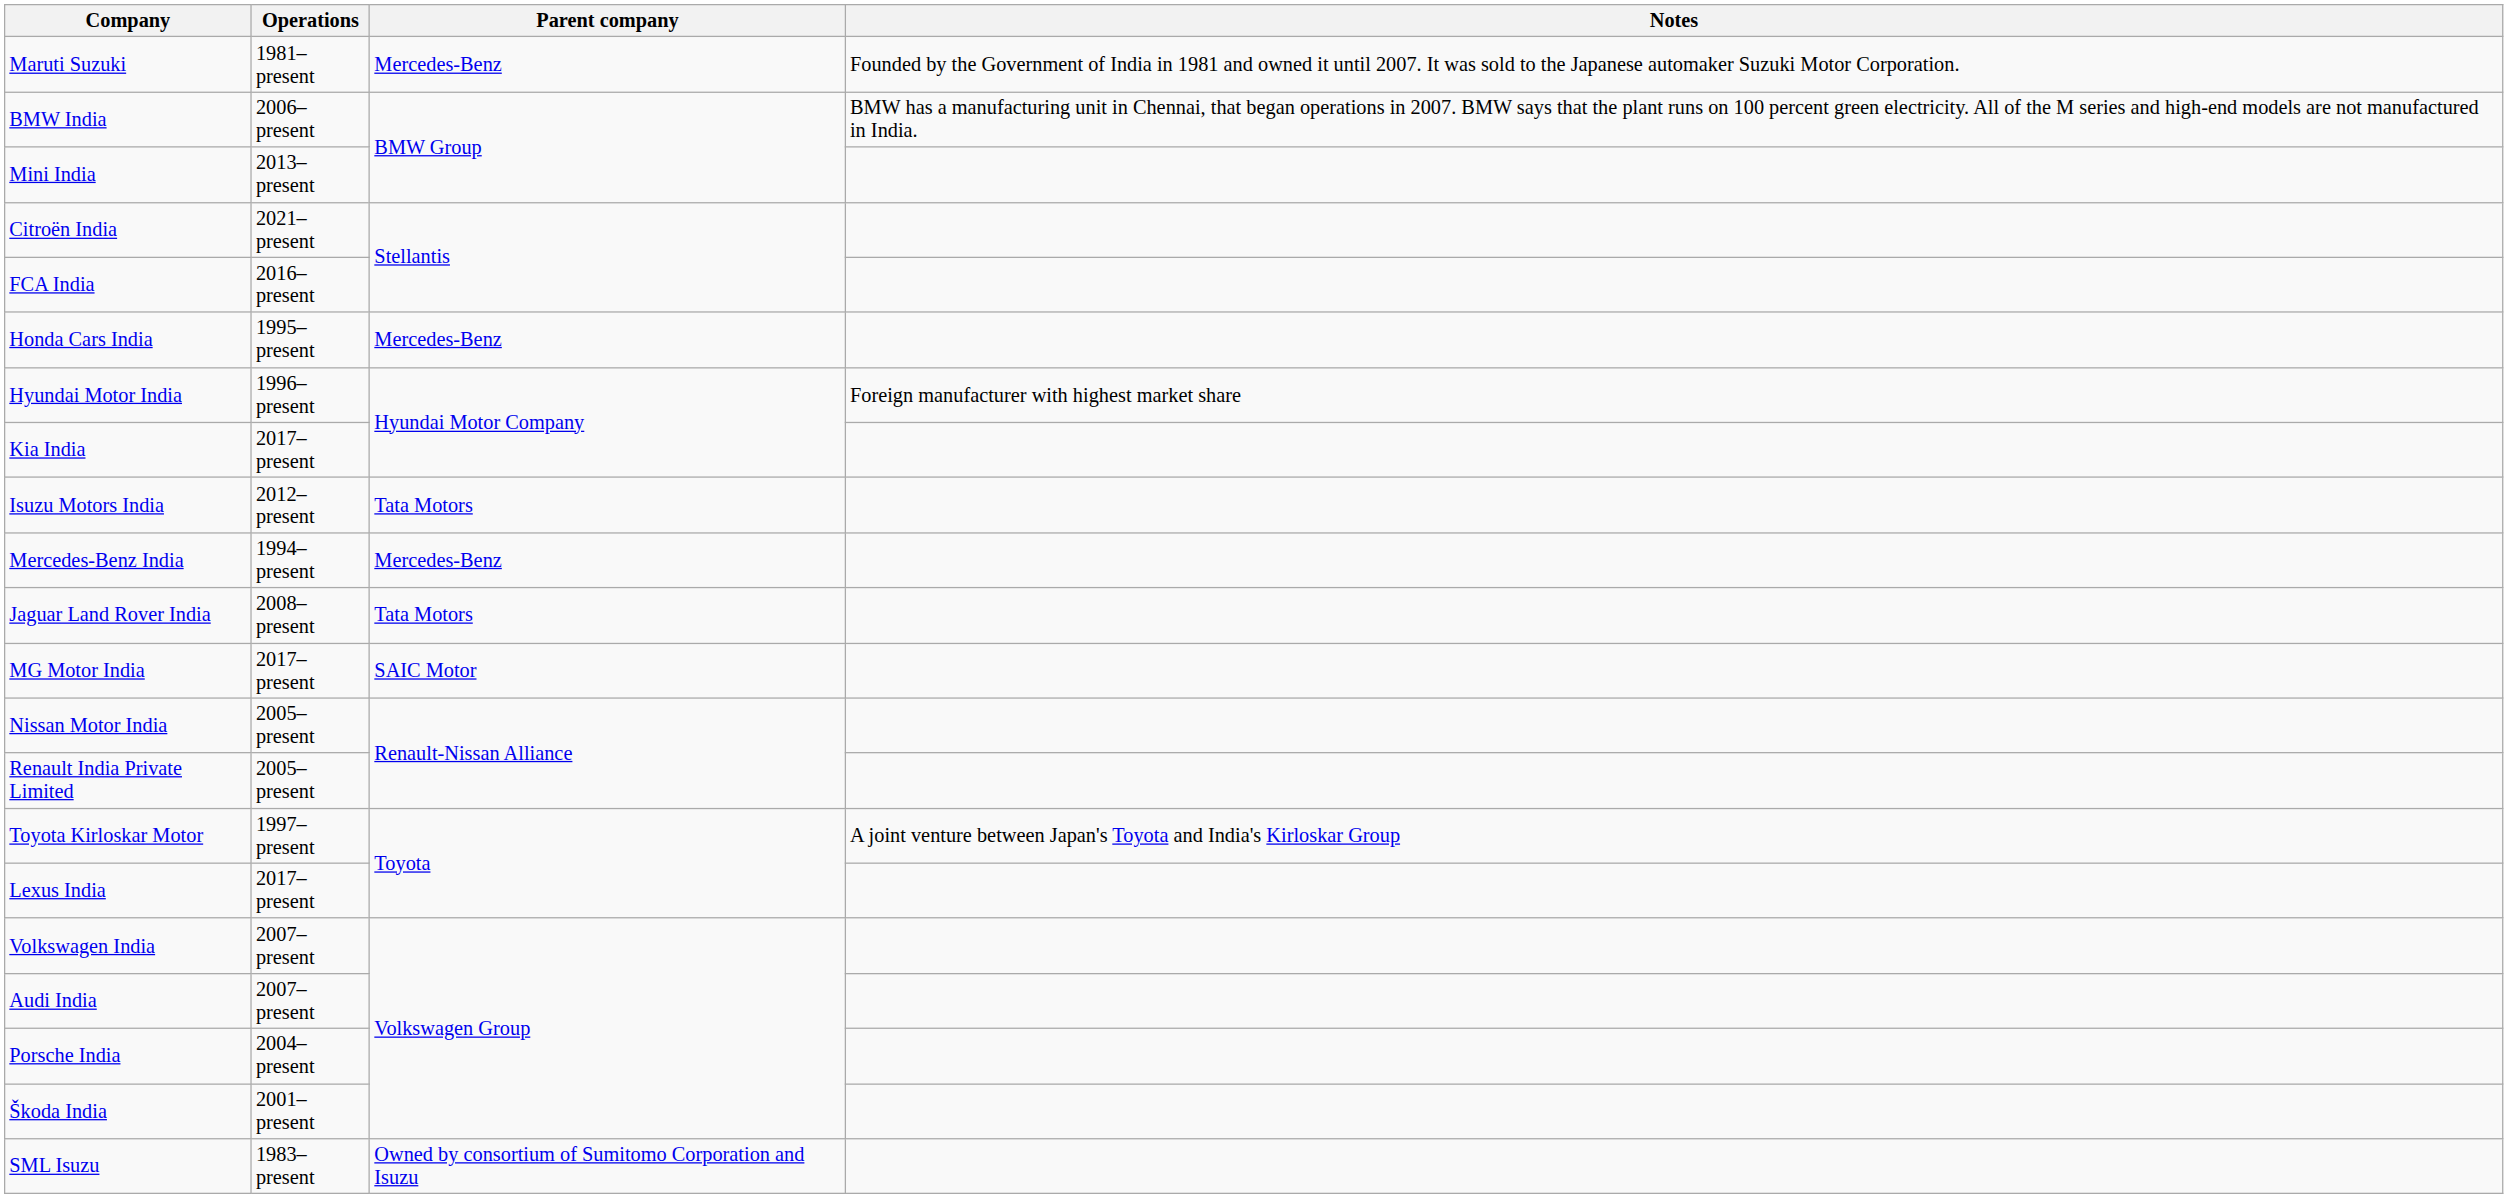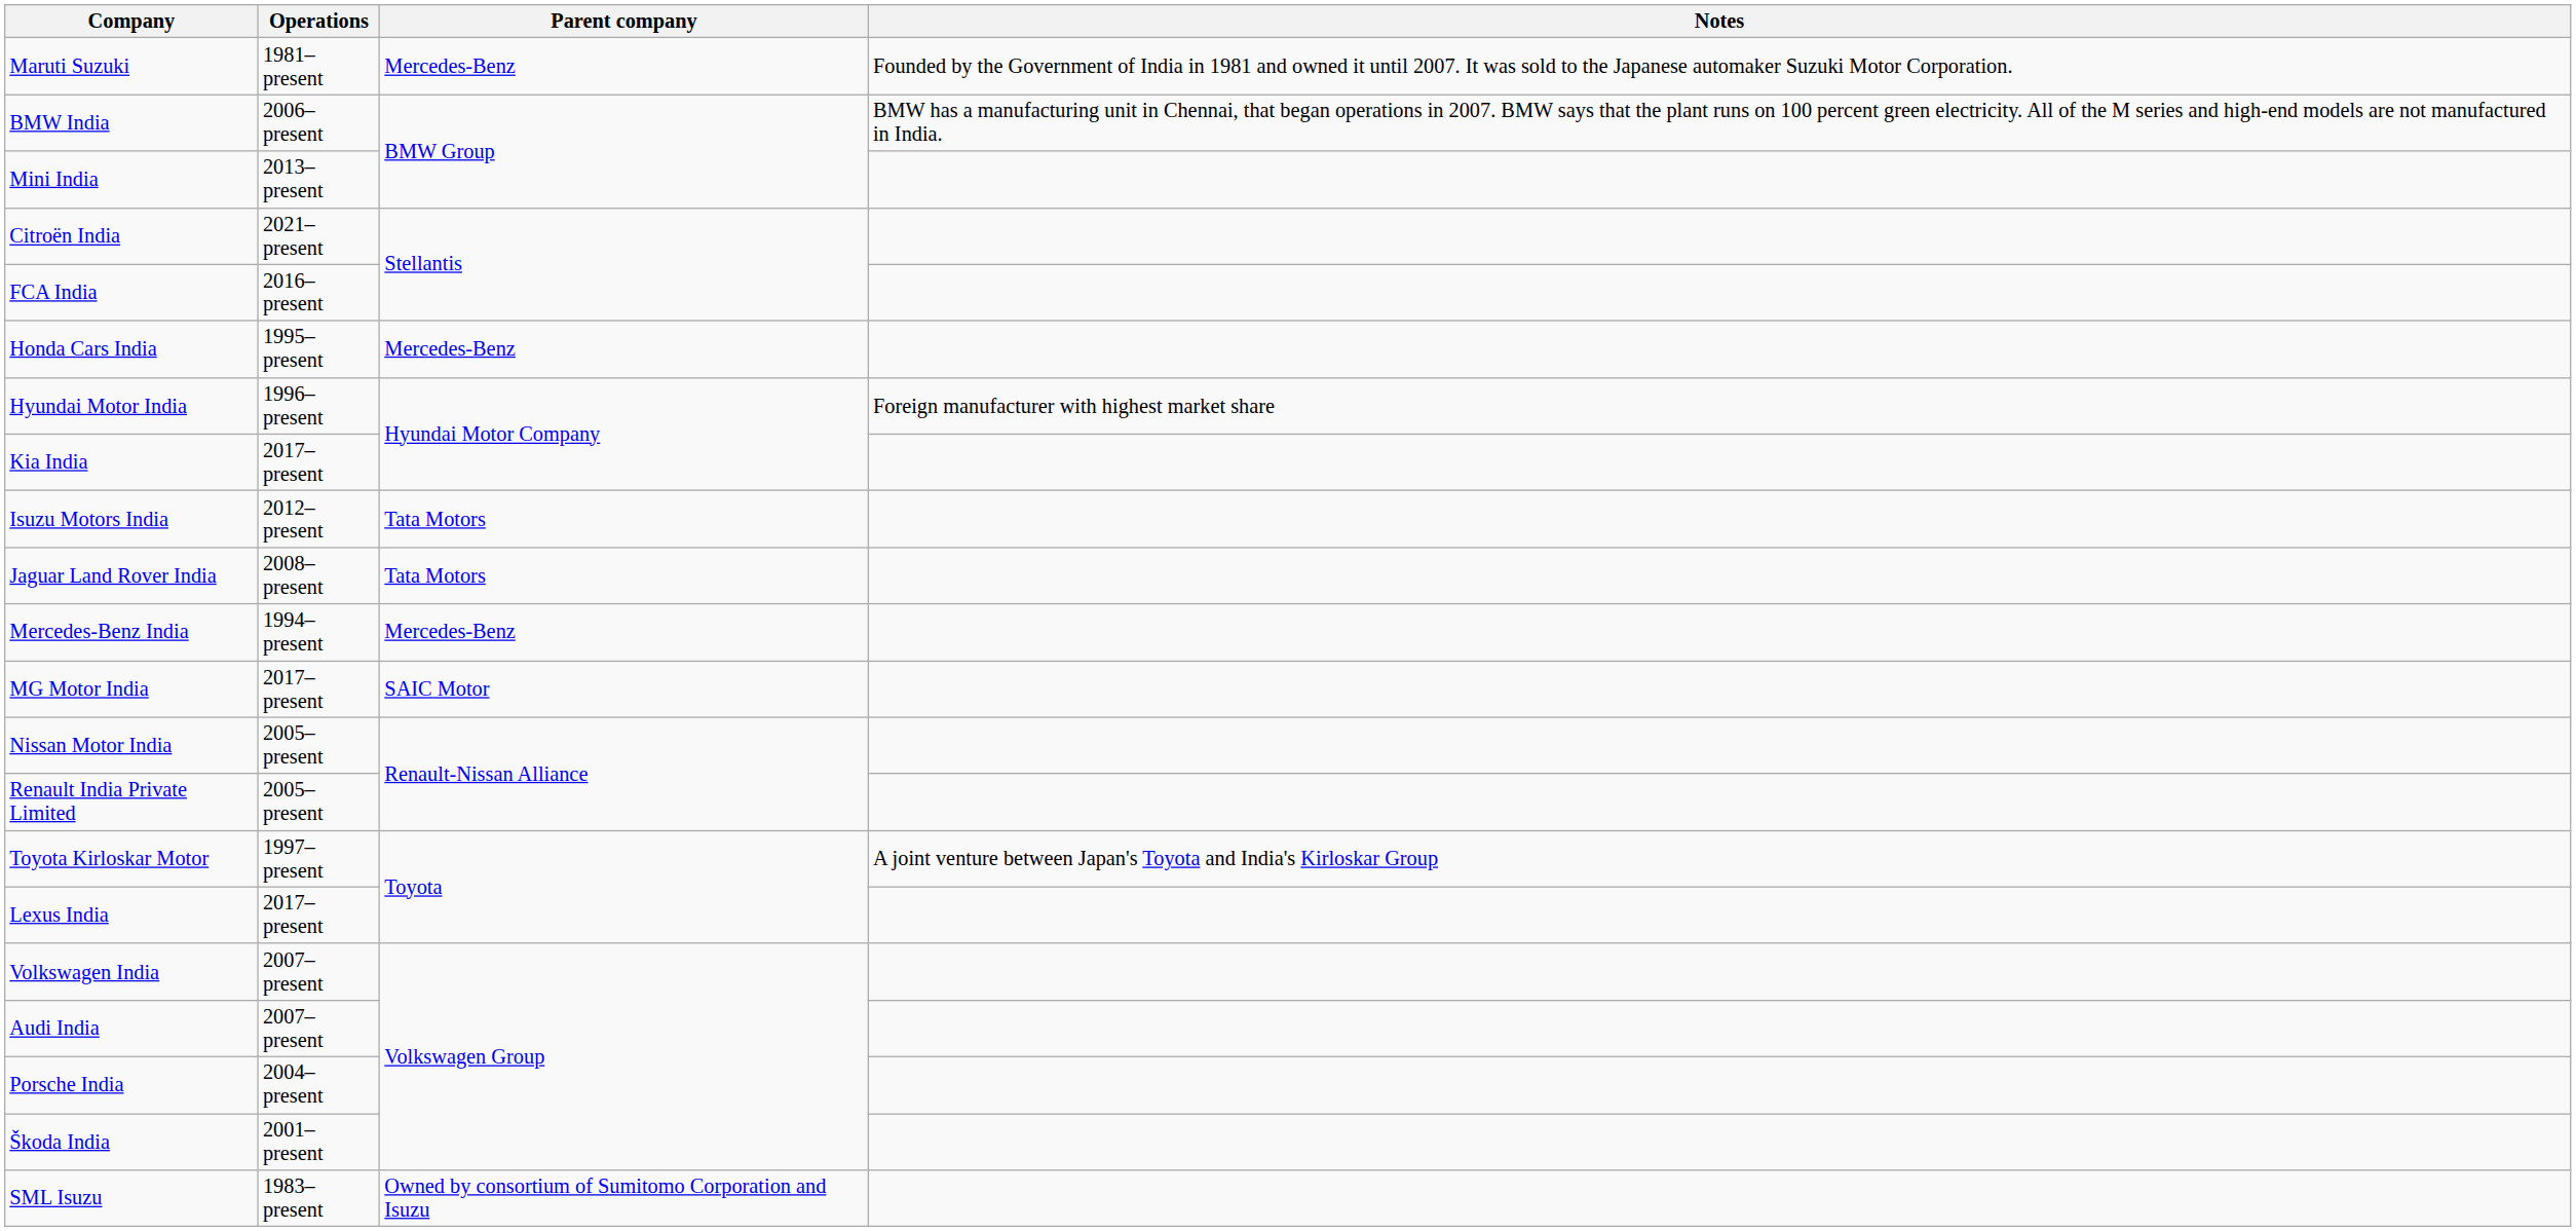rows swapped: Jaguar Land Rover India <-> Mercedes-Benz India
